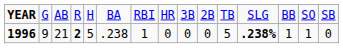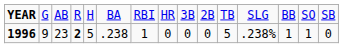1996 | column 3: 21 -> 23
1996 | column 12: bold -> normal
